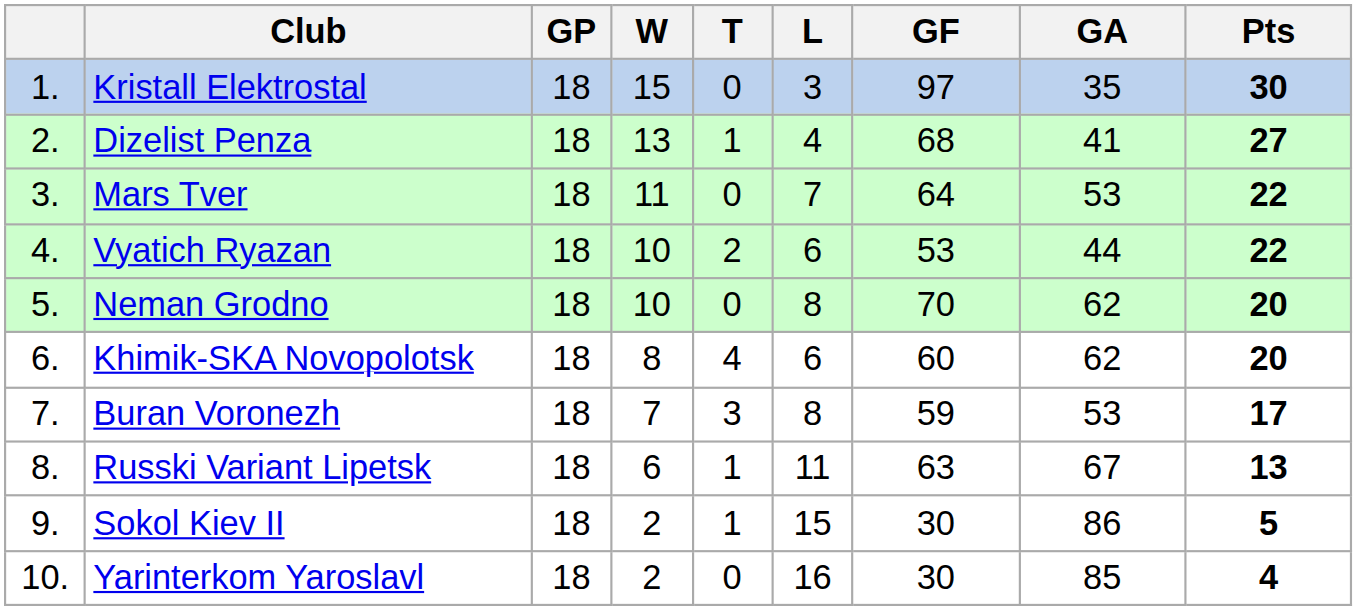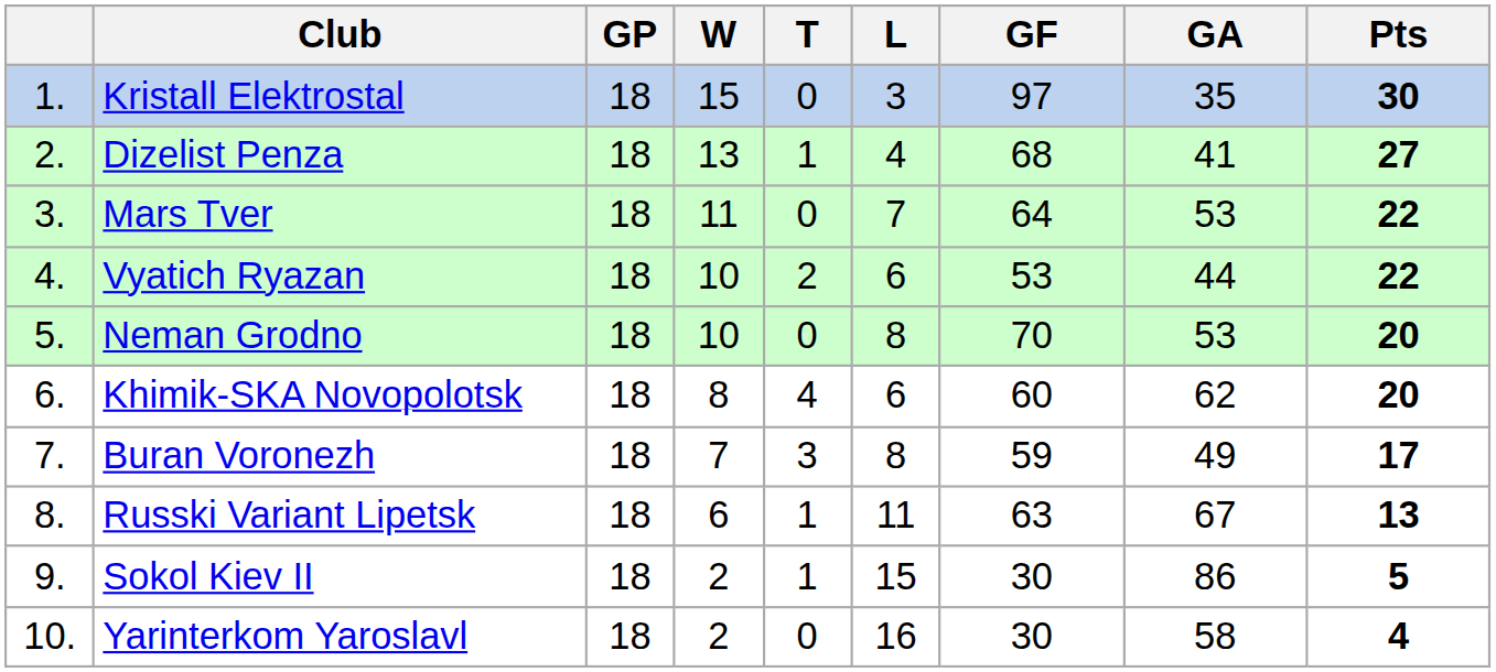Neman Grodno | GA: 62 -> 53
Buran Voronezh | GA: 53 -> 49
Yarinterkom Yaroslavl | GA: 85 -> 58
